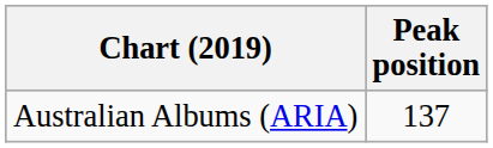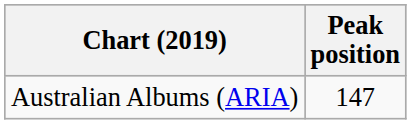Australian Albums (ARIA) | Peak position: 137 -> 147
